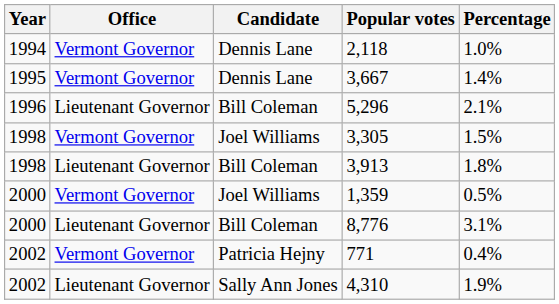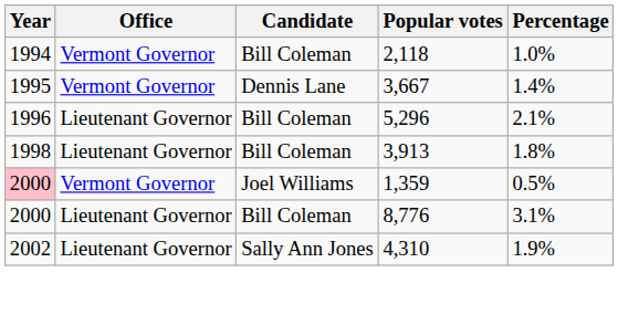2,118 | Candidate: Dennis Lane -> Bill Coleman
- row: 1998 | Vermont Governor | Joel Williams | 3,305 | 1.5%
1,359 | Year: no background -> pink background
- row: 2002 | Vermont Governor | Patricia Hejny | 771 | 0.4%
